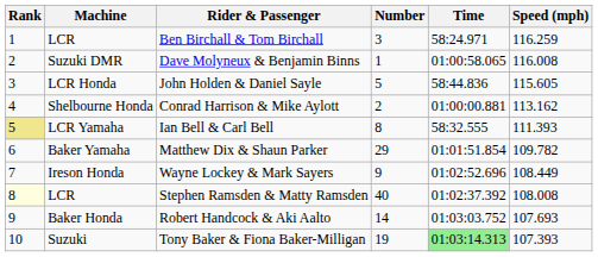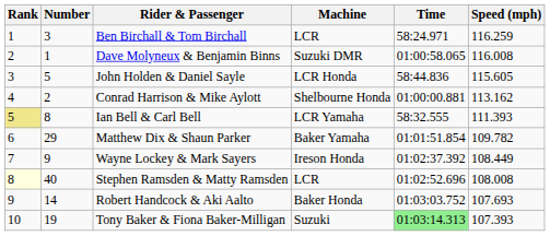columns swapped: Number <-> Machine
Wayne Lockey & Mark Sayers | Time: 01:02:52.696 -> 01:02:37.392
Stephen Ramsden & Matty Ramsden | Time: 01:02:37.392 -> 01:02:52.696
